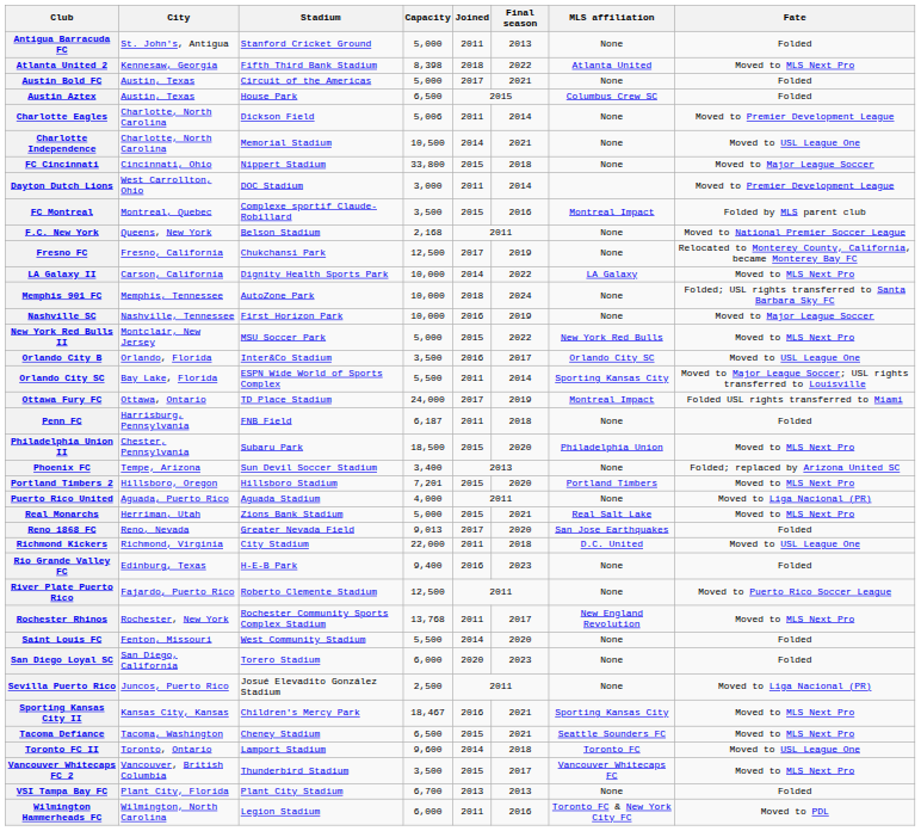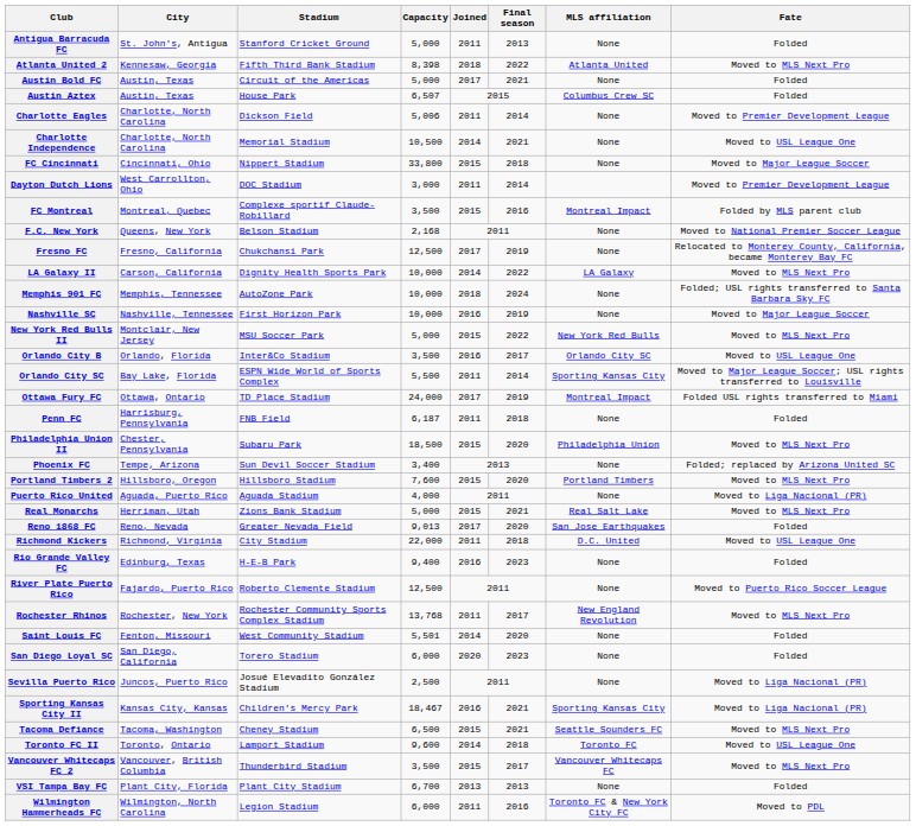Austin Aztex | Capacity: 6,500 -> 6,507
Portland Timbers 2 | Capacity: 7,201 -> 7,600
Saint Louis FC | Capacity: 5,500 -> 5,501
Sporting Kansas City II | Fate: Moved to MLS Next Pro -> Moved to Liga Nacional (PR)
